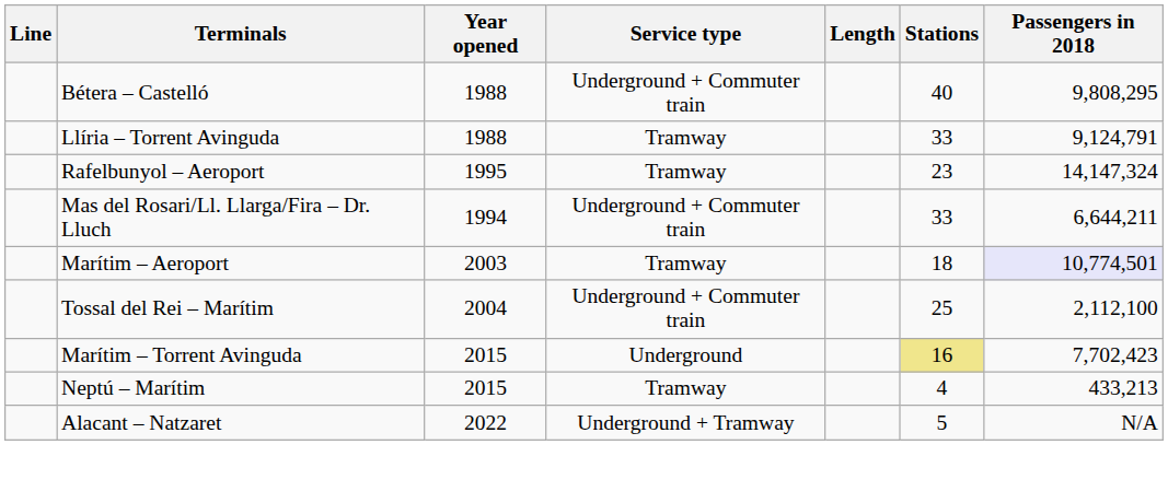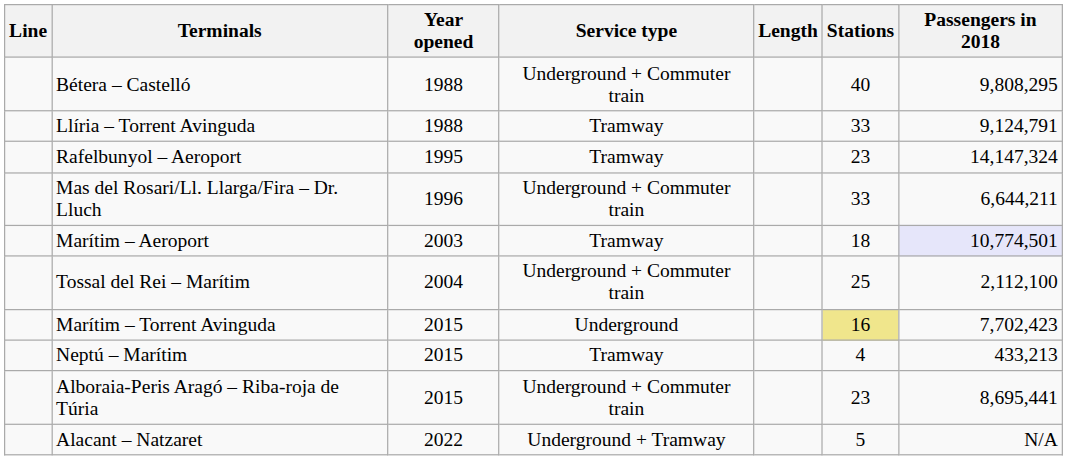Mas del Rosari/Ll. Llarga/Fira – Dr. Lluch | Year opened: 1994 -> 1996
+ row: Alboraia-Peris Aragó – Riba-roja de Túria | 2015 | Underground + Commuter train | 23 | 8,695,441
